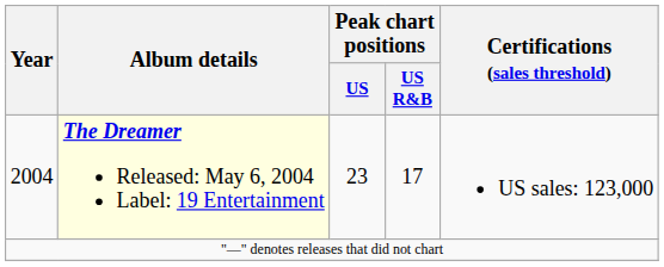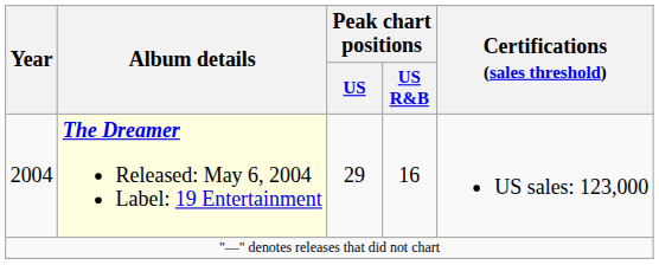2004 | Peak chart positions / US: 23 -> 29
2004 | Peak chart positions / US R&B: 17 -> 16
